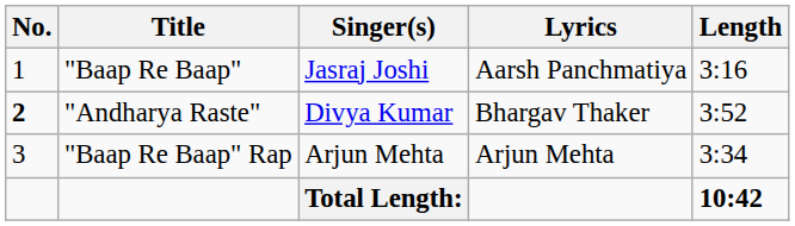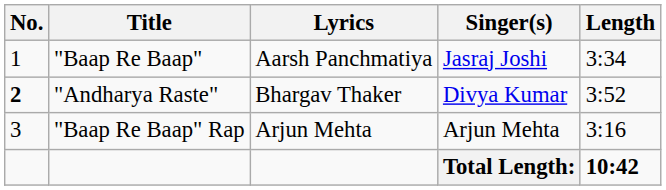columns swapped: Lyrics <-> Singer(s)
"Baap Re Baap" | Length: 3:16 -> 3:34
"Baap Re Baap" Rap | Length: 3:34 -> 3:16
